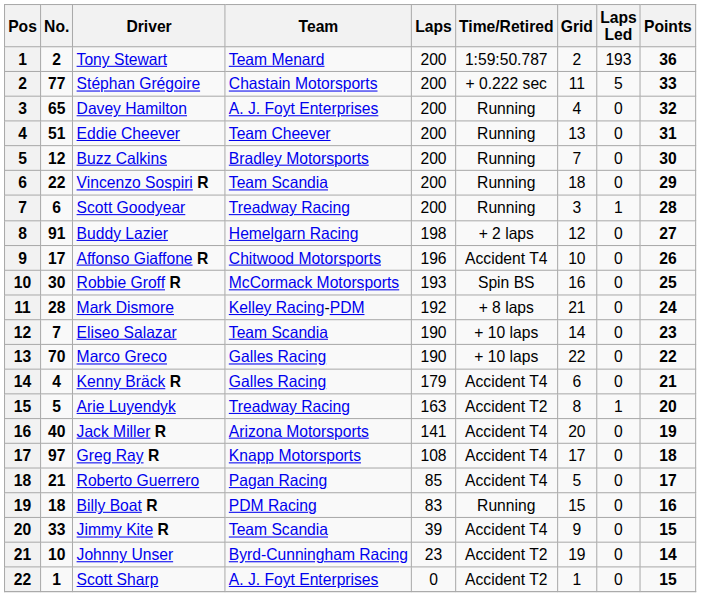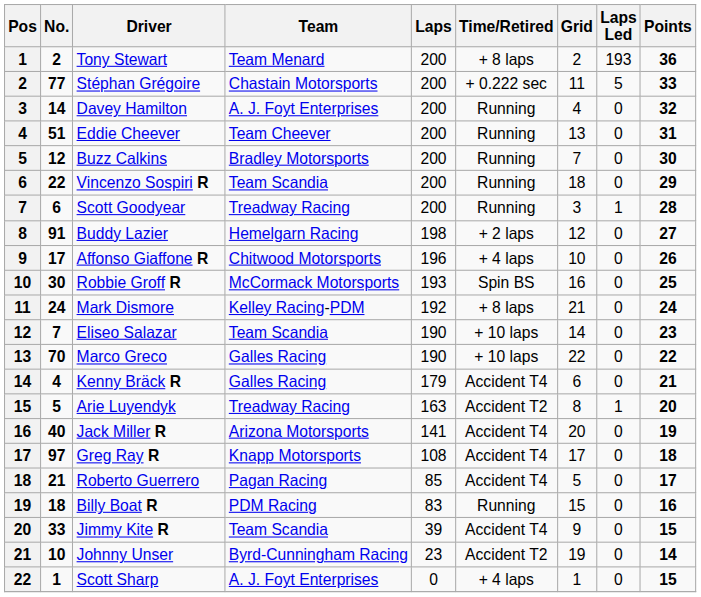Tony Stewart | Time/Retired: 1:59:50.787 -> + 8 laps
Davey Hamilton | No.: 65 -> 14
Affonso Giaffone R | Time/Retired: Accident T4 -> + 4 laps
Mark Dismore | No.: 28 -> 24
Scott Sharp | Time/Retired: Accident T2 -> + 4 laps
